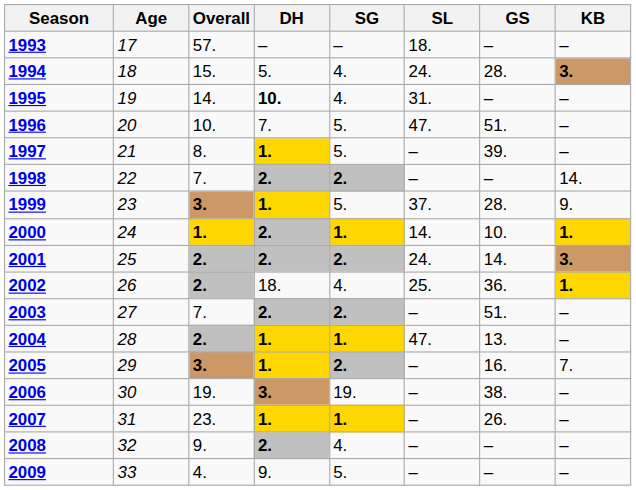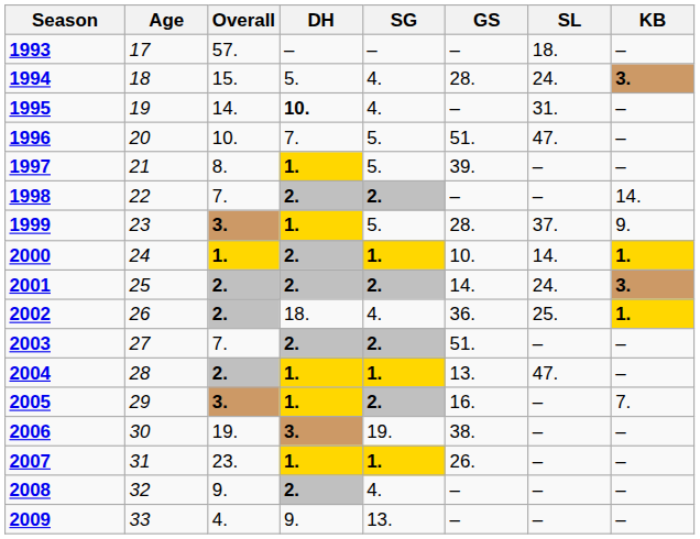columns swapped: GS <-> SL
2009 | SG: 5. -> 13.
